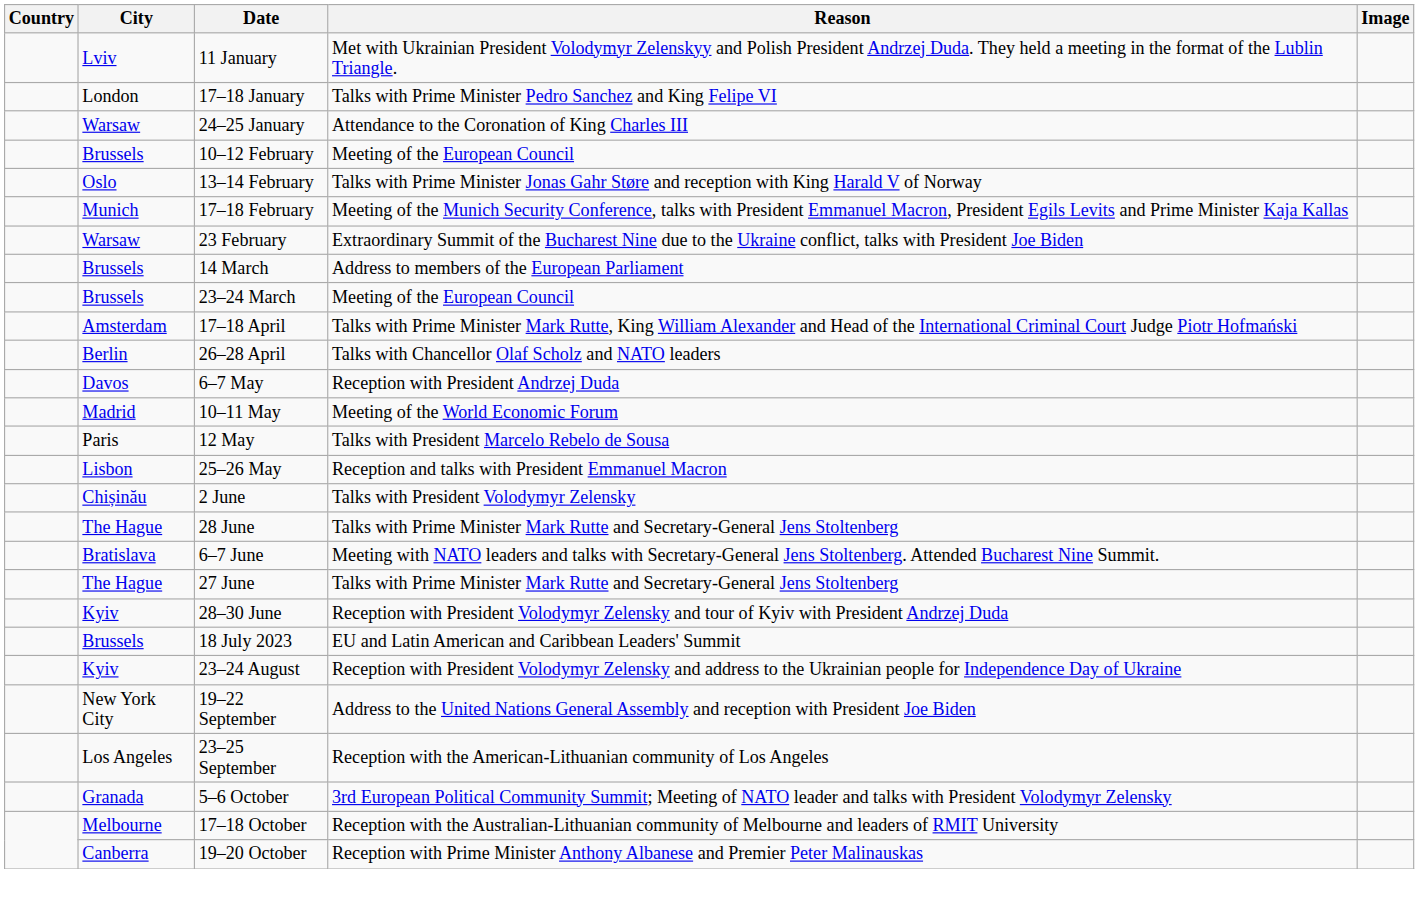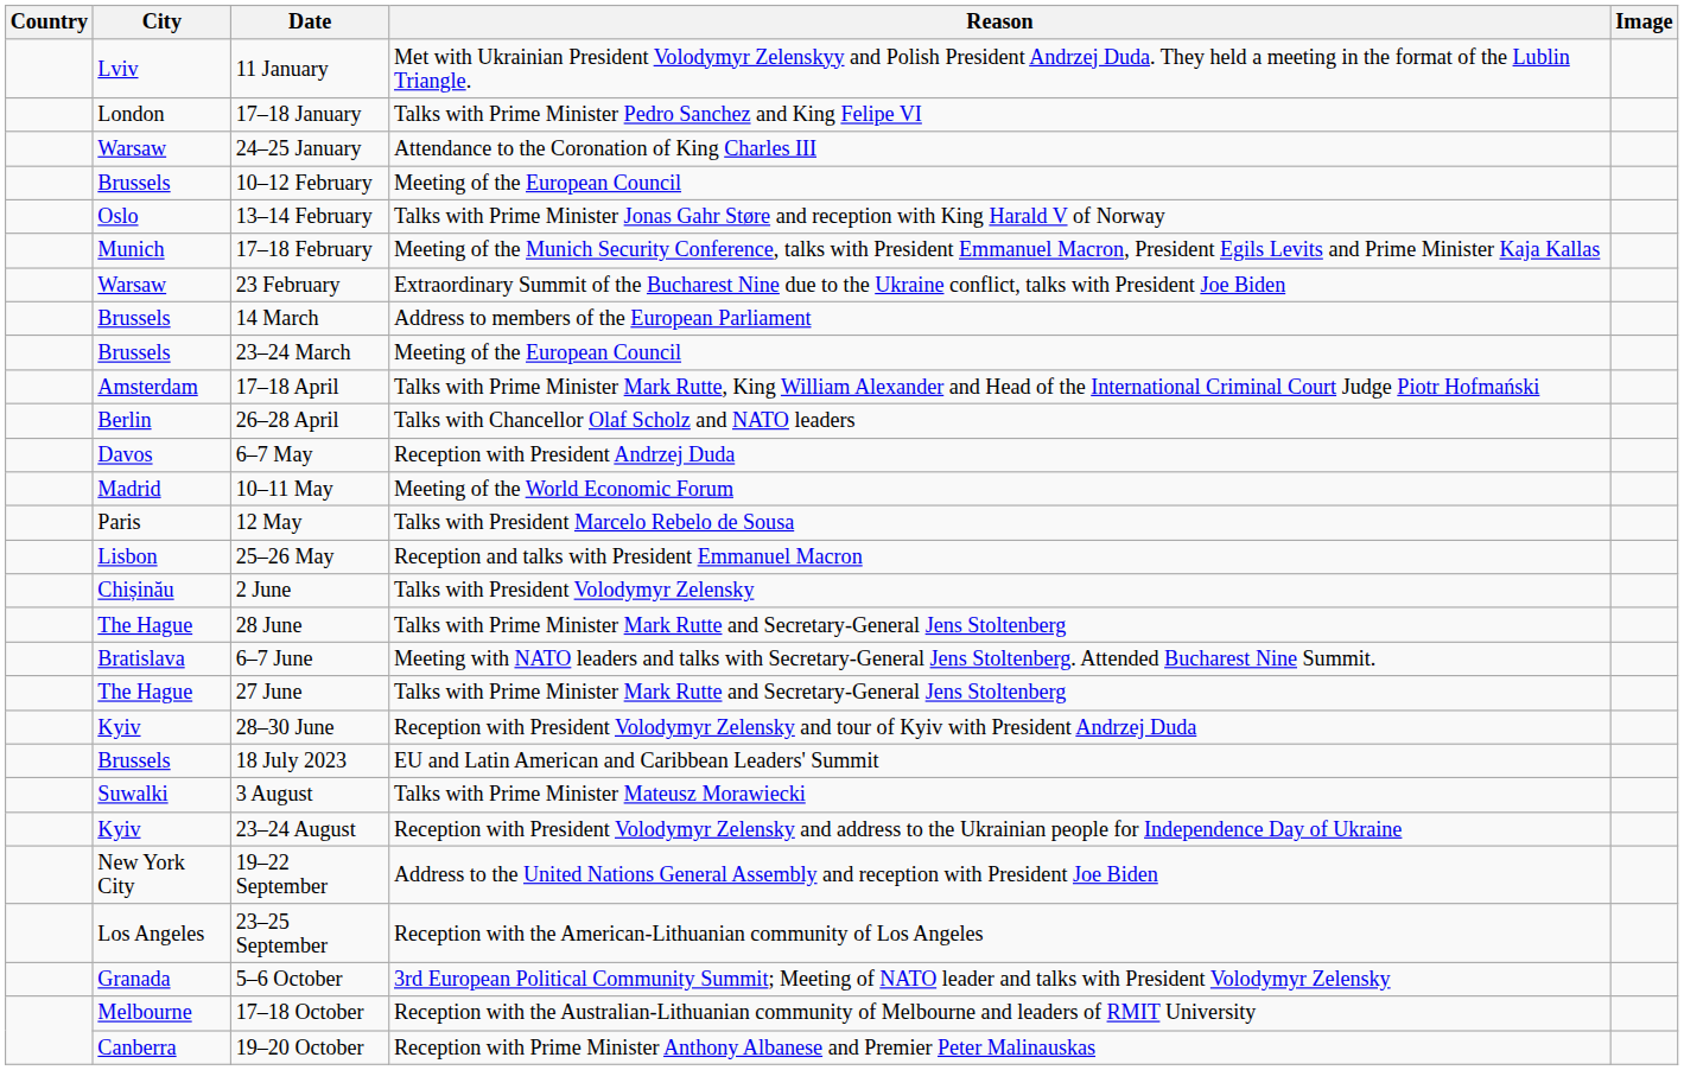+ row: Suwalki | 3 August | Talks with Prime Minister Mateusz Morawiecki
